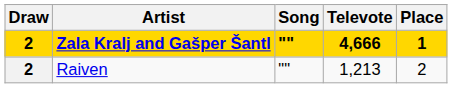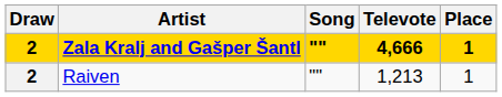Raiven | Place: 2 -> 1
